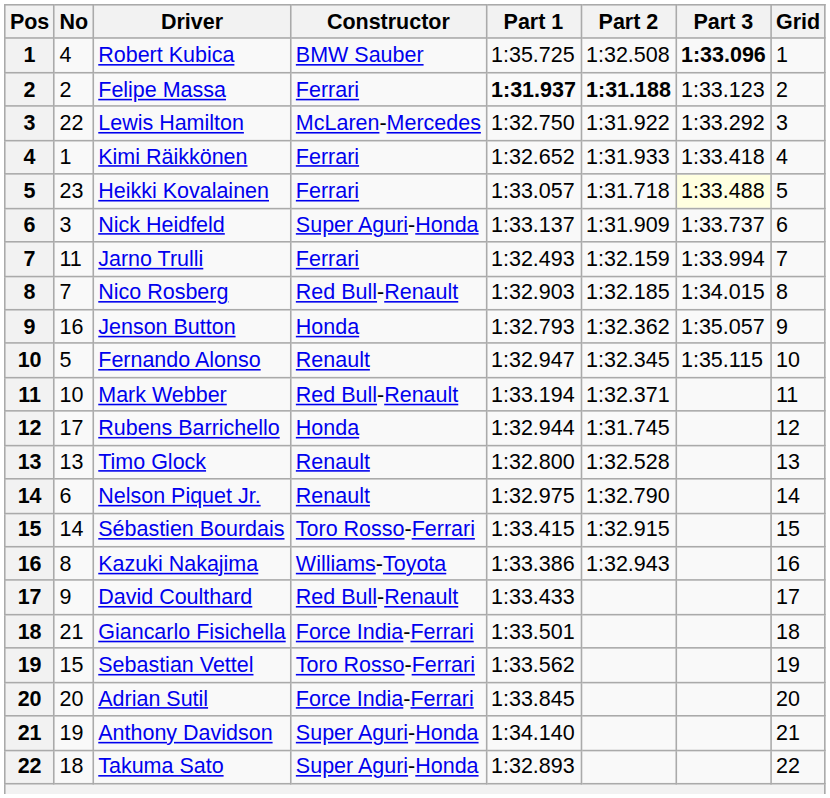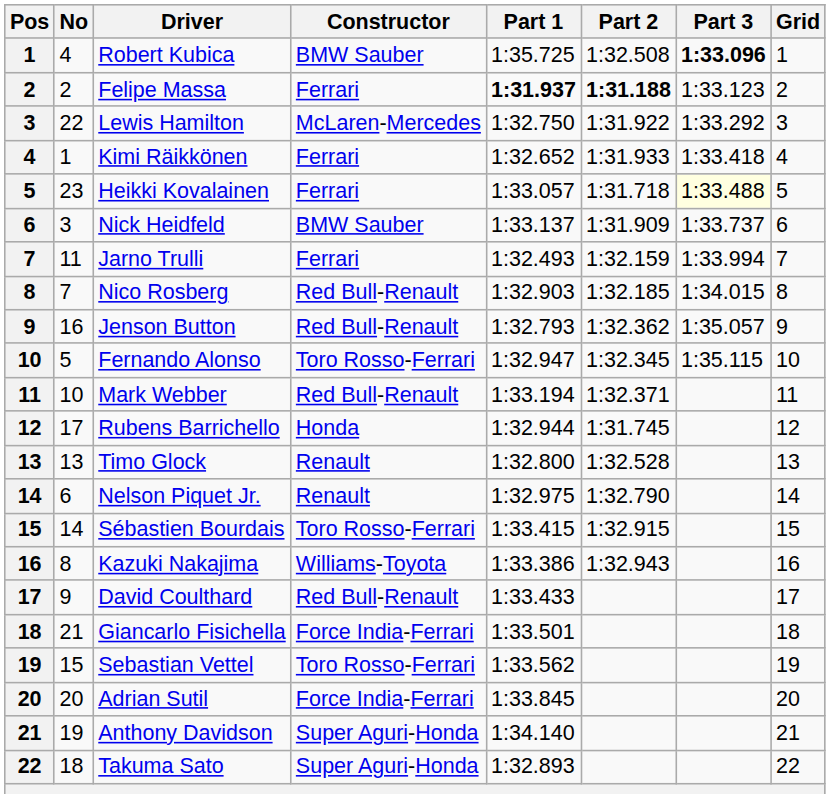Nick Heidfeld | Constructor: Super Aguri-Honda -> BMW Sauber
Jenson Button | Constructor: Honda -> Red Bull-Renault
Fernando Alonso | Constructor: Renault -> Toro Rosso-Ferrari
